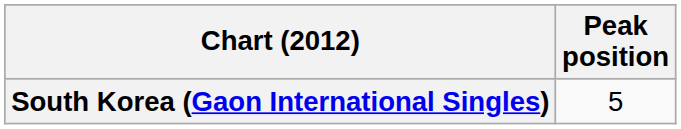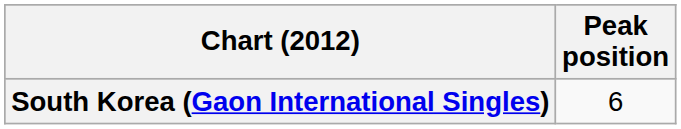South Korea (Gaon International Singles) | Peak position: 5 -> 6
